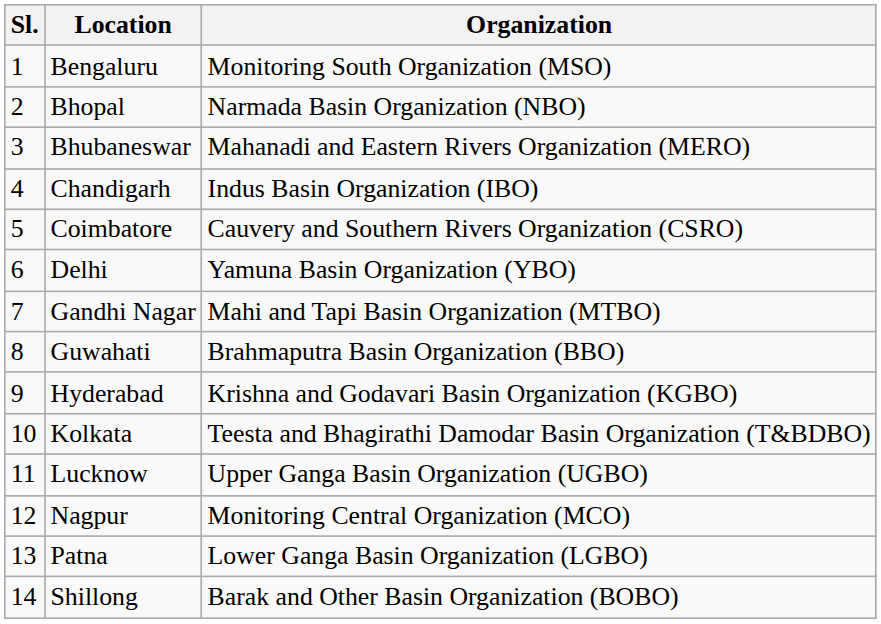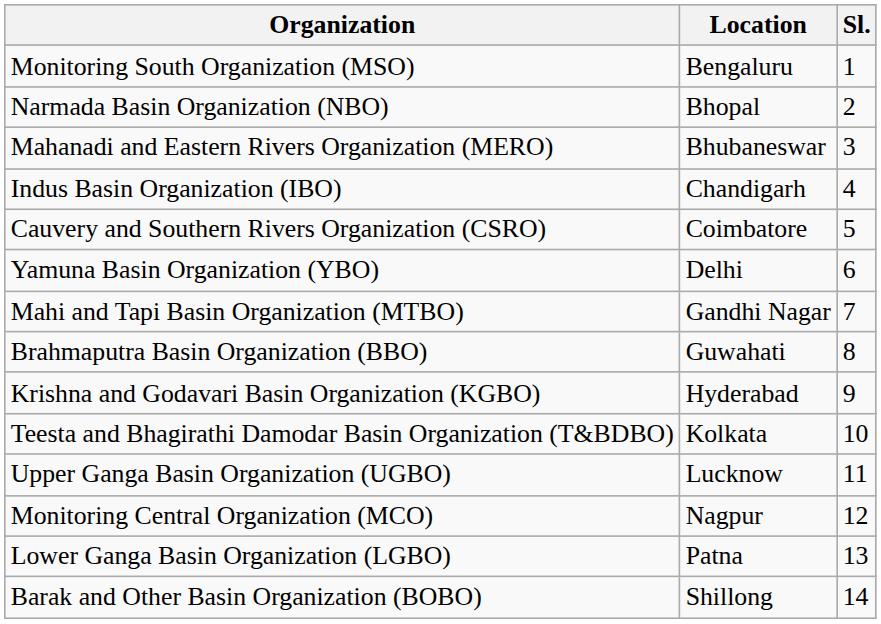columns swapped: Sl. <-> Organization
